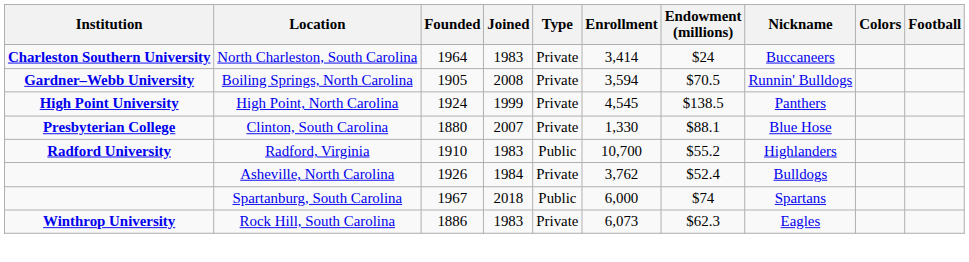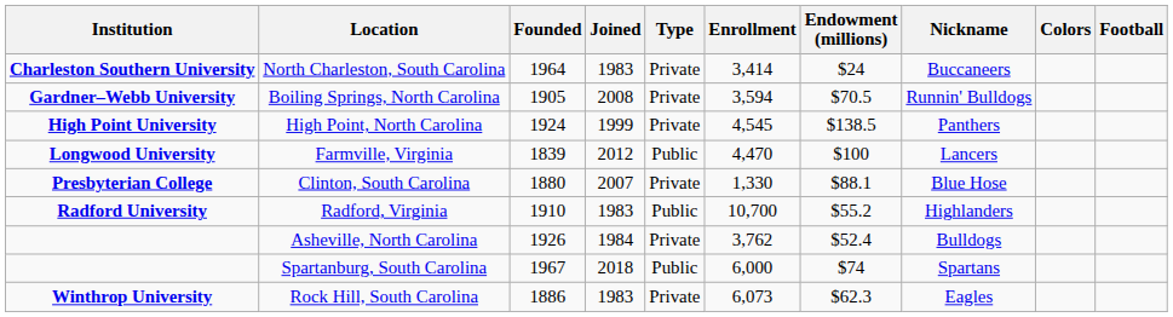+ row: Longwood University | Farmville, Virginia | 1839 | 2012 | Public | 4,470 | $100 | Lancers
